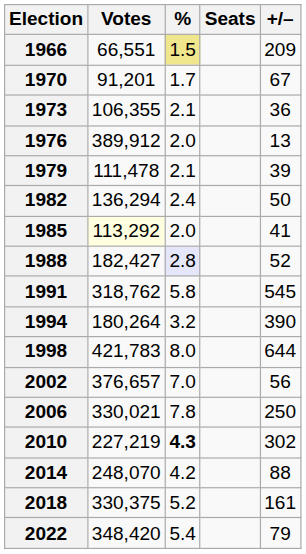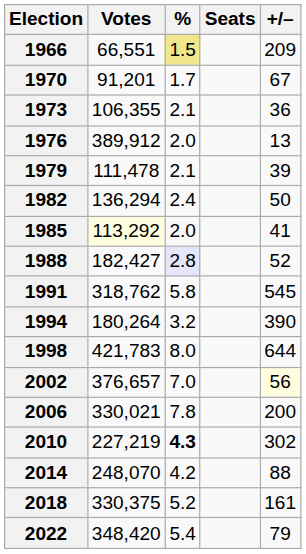2002 | +/–: no background -> lightyellow background
2006 | +/–: 250 -> 200
